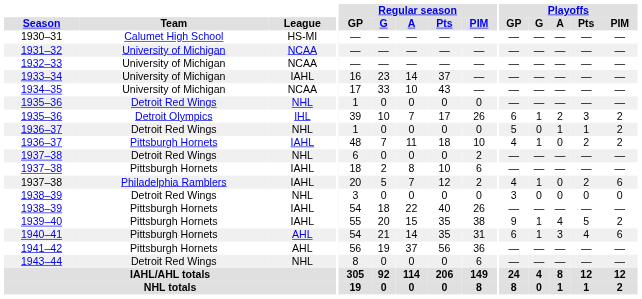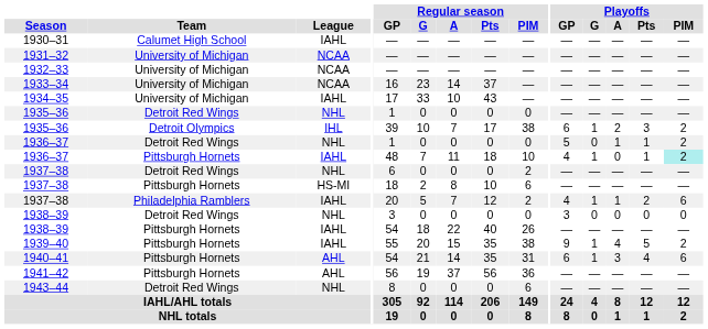1930–31 | League: HS-MI -> IAHL
1933–34 | League: IAHL -> NCAA
1934–35 | League: NCAA -> IAHL
1935–36 / Detroit Olympics | Regular season / PIM: 26 -> 38
1936–37 / Pittsburgh Hornets | Playoffs / Pts: 2 -> 1
1936–37 / Pittsburgh Hornets | Playoffs / PIM: no background -> paleturquoise background
1937–38 / Pittsburgh Hornets | League: IAHL -> HS-MI
1937–38 / Philadelphia Ramblers | Playoffs / A: 0 -> 1
